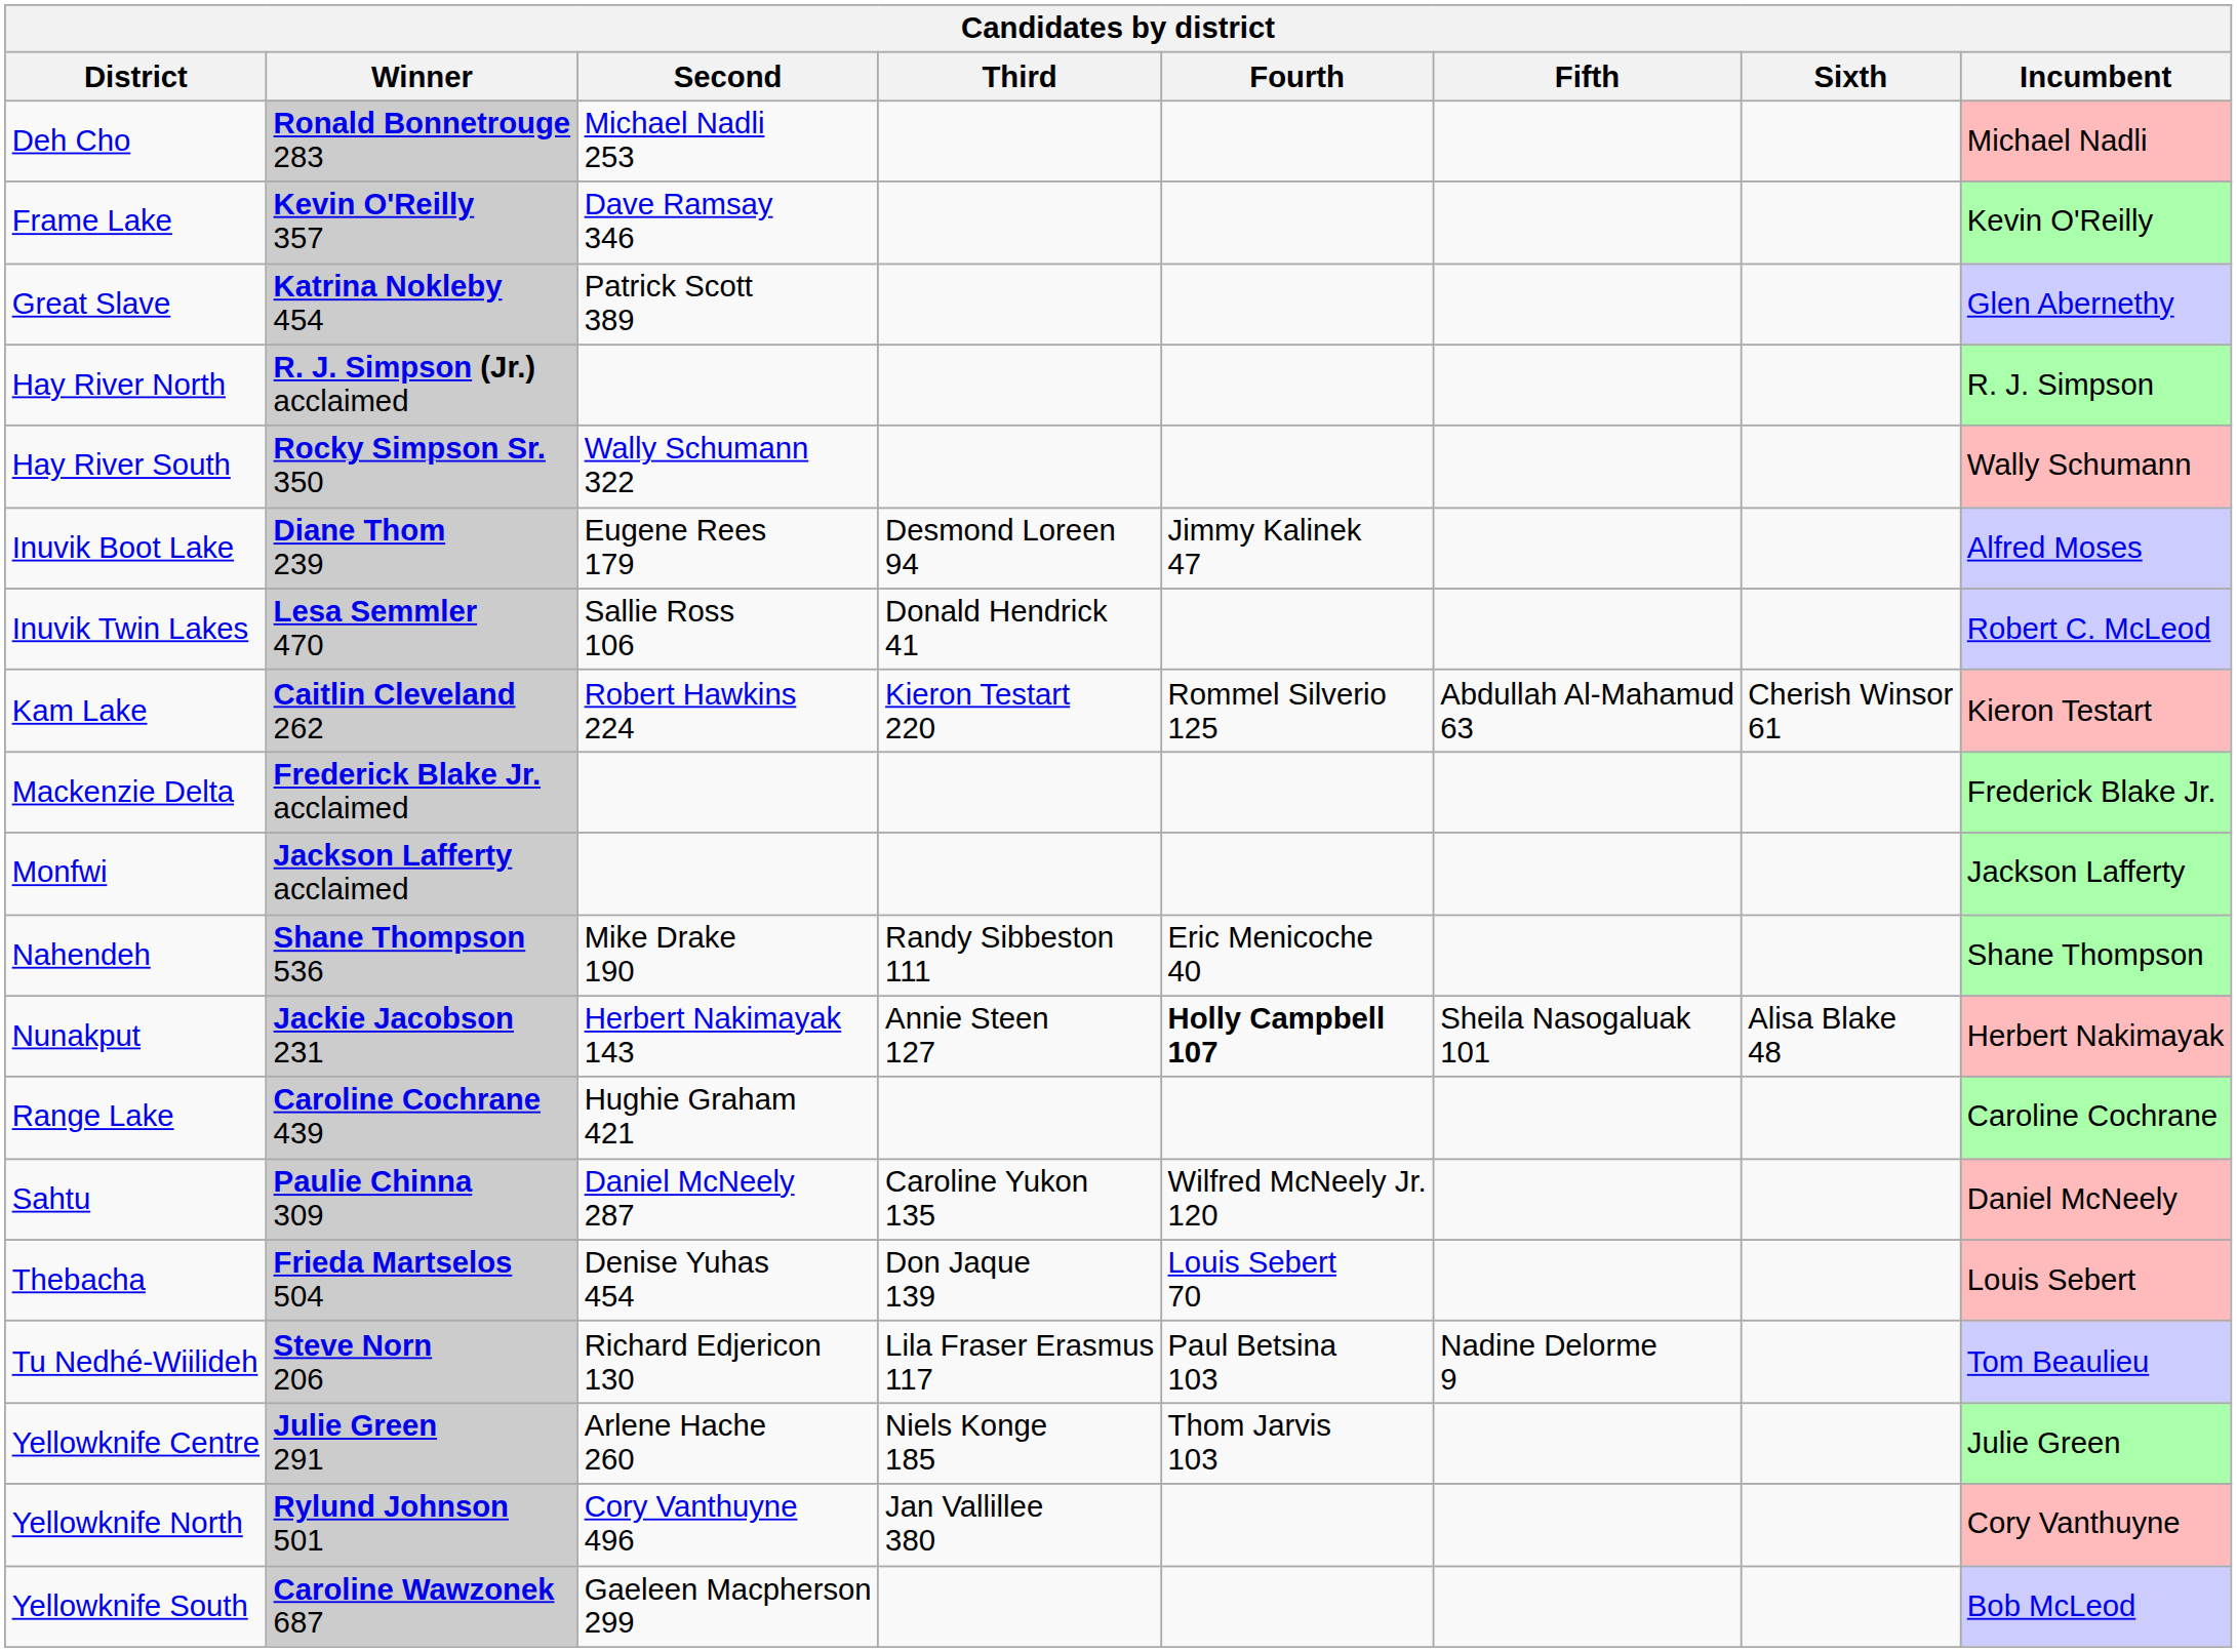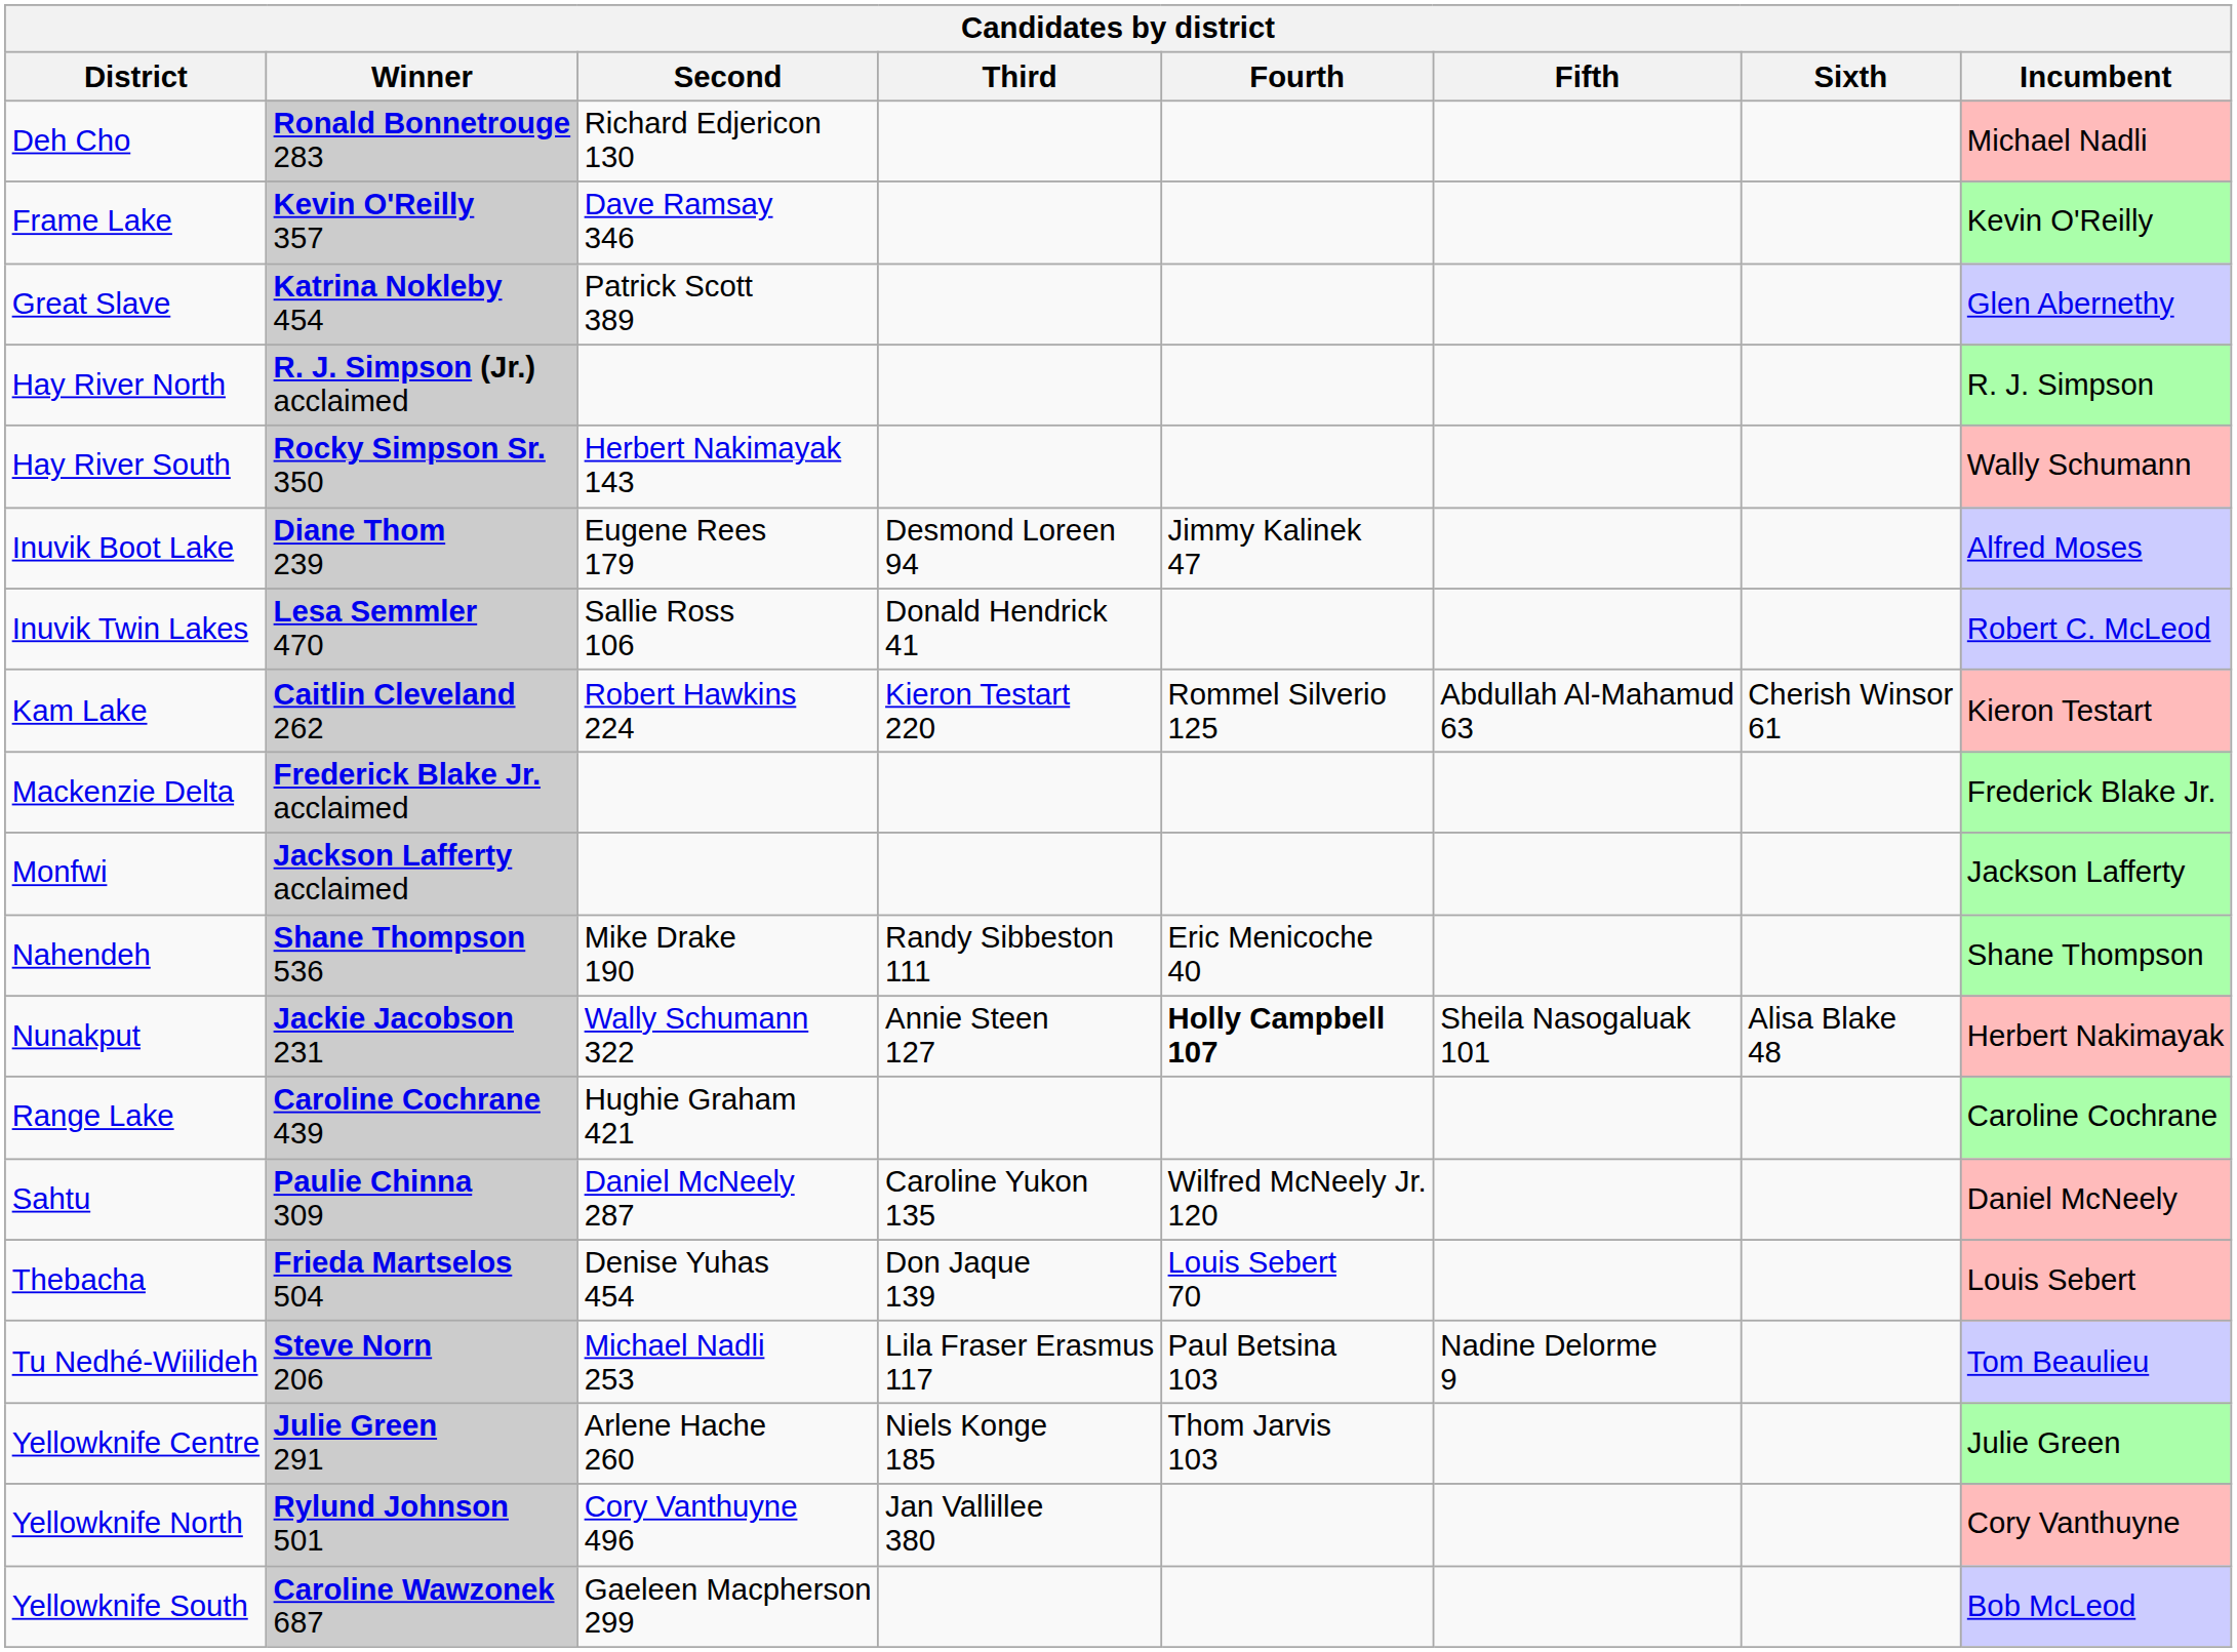Deh Cho | Second: Michael Nadli 253 -> Richard Edjericon 130
Hay River South | Second: Wally Schumann 322 -> Herbert Nakimayak 143
Nunakput | Second: Herbert Nakimayak 143 -> Wally Schumann 322
Tu Nedhé-Wiilideh | Second: Richard Edjericon 130 -> Michael Nadli 253
